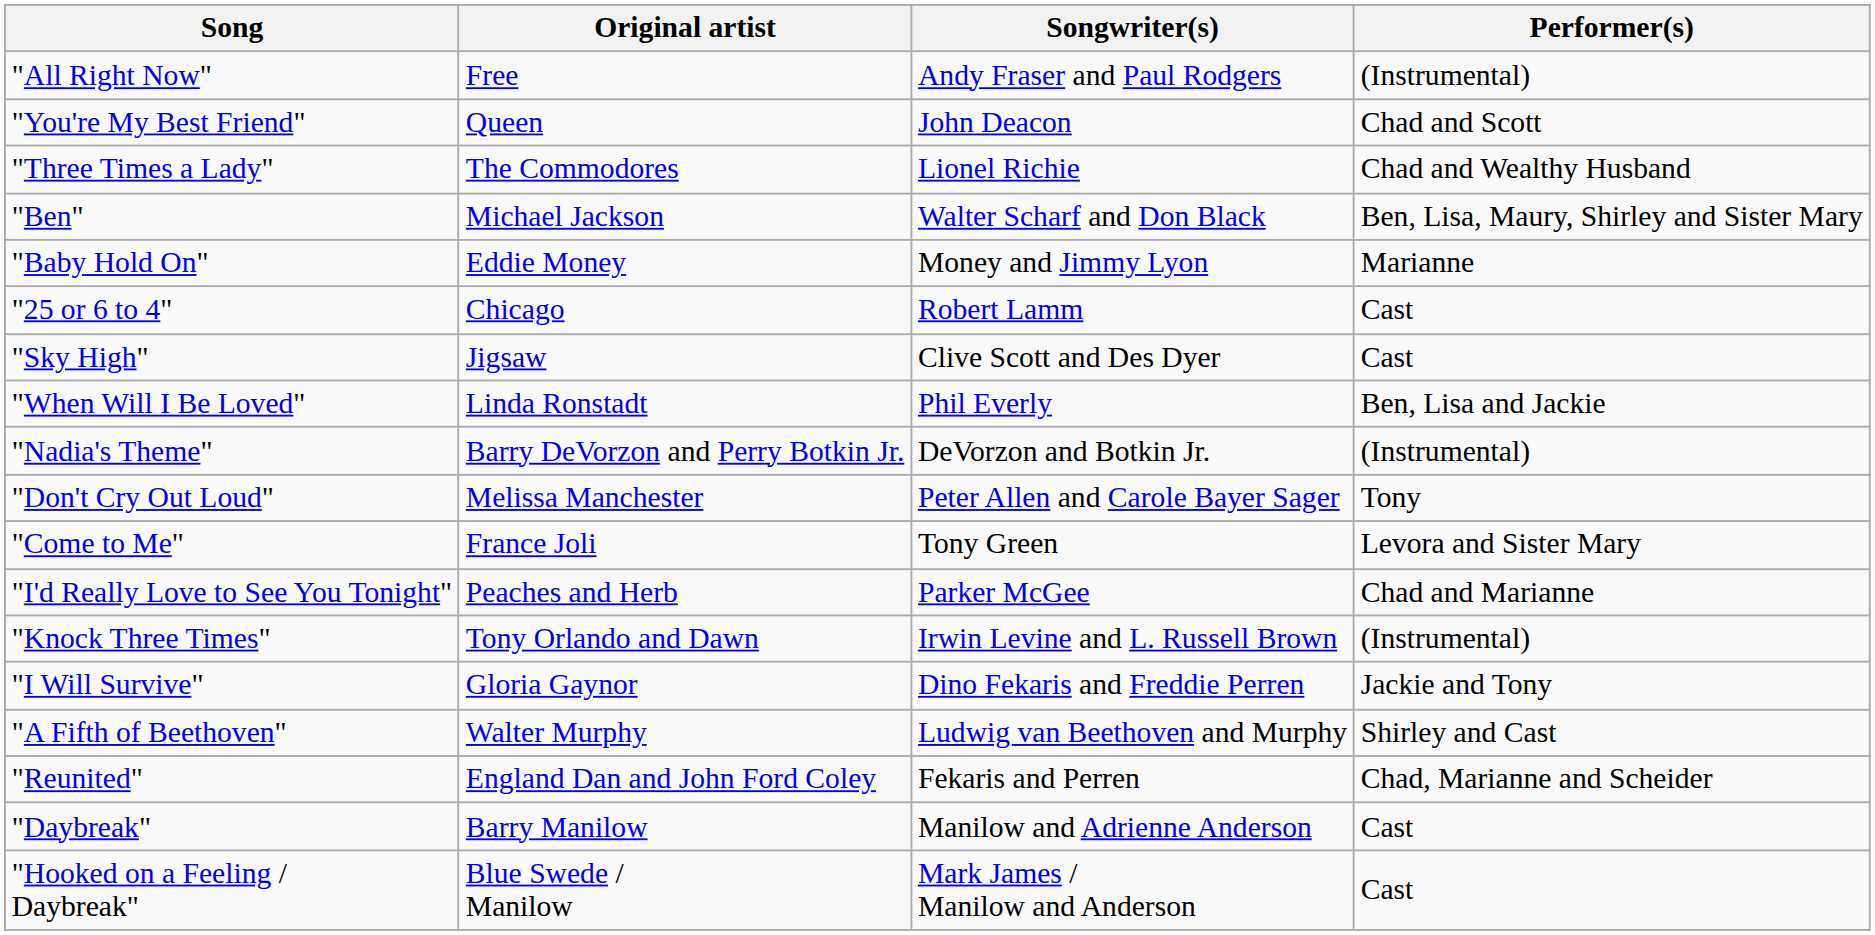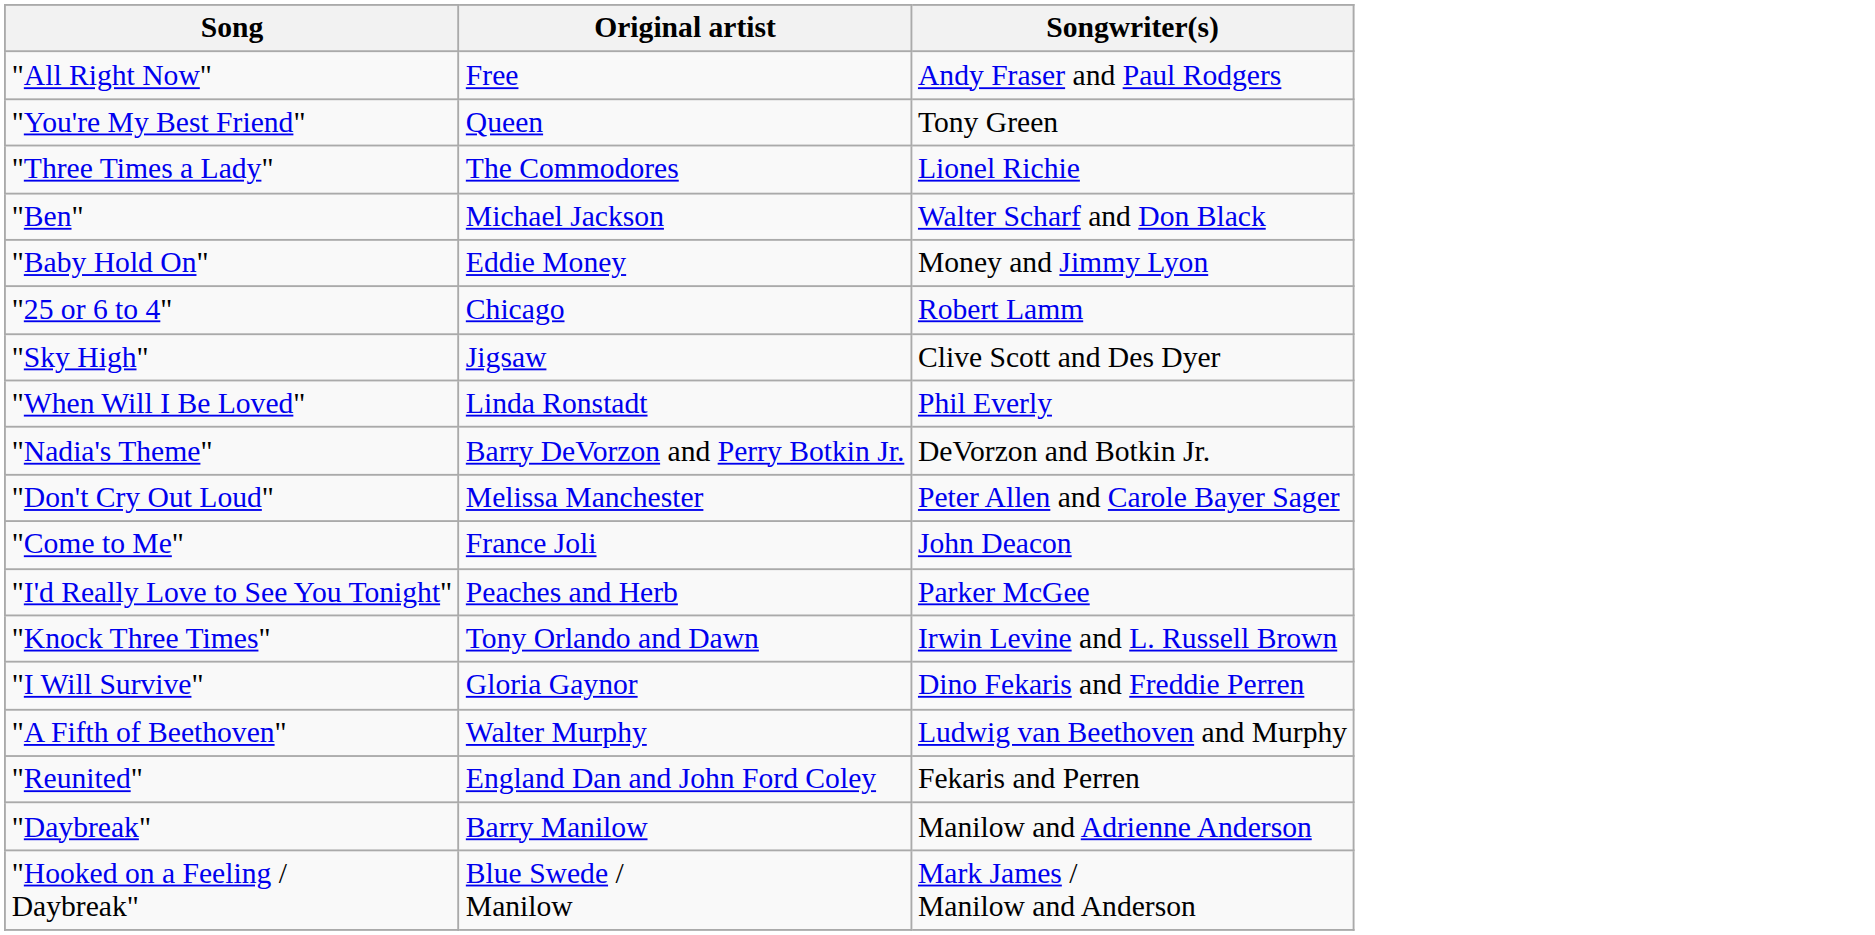- column: Performer(s) | (Instrumental) | Chad and Scott | Chad and Wealthy Husband | Ben, Lisa, Maury, Shirley and Sister Mary | Marianne | Cast | Cast | Ben, Lisa and Jackie | (Instrumental) | Tony | Levora and Sister Mary | Chad and Marianne | (Instrumental) | Jackie and Tony | Shirley and Cast | Chad, Marianne and Scheider | Cast | Cast
"You're My Best Friend" | Songwriter(s): John Deacon -> Tony Green
"Come to Me" | Songwriter(s): Tony Green -> John Deacon
